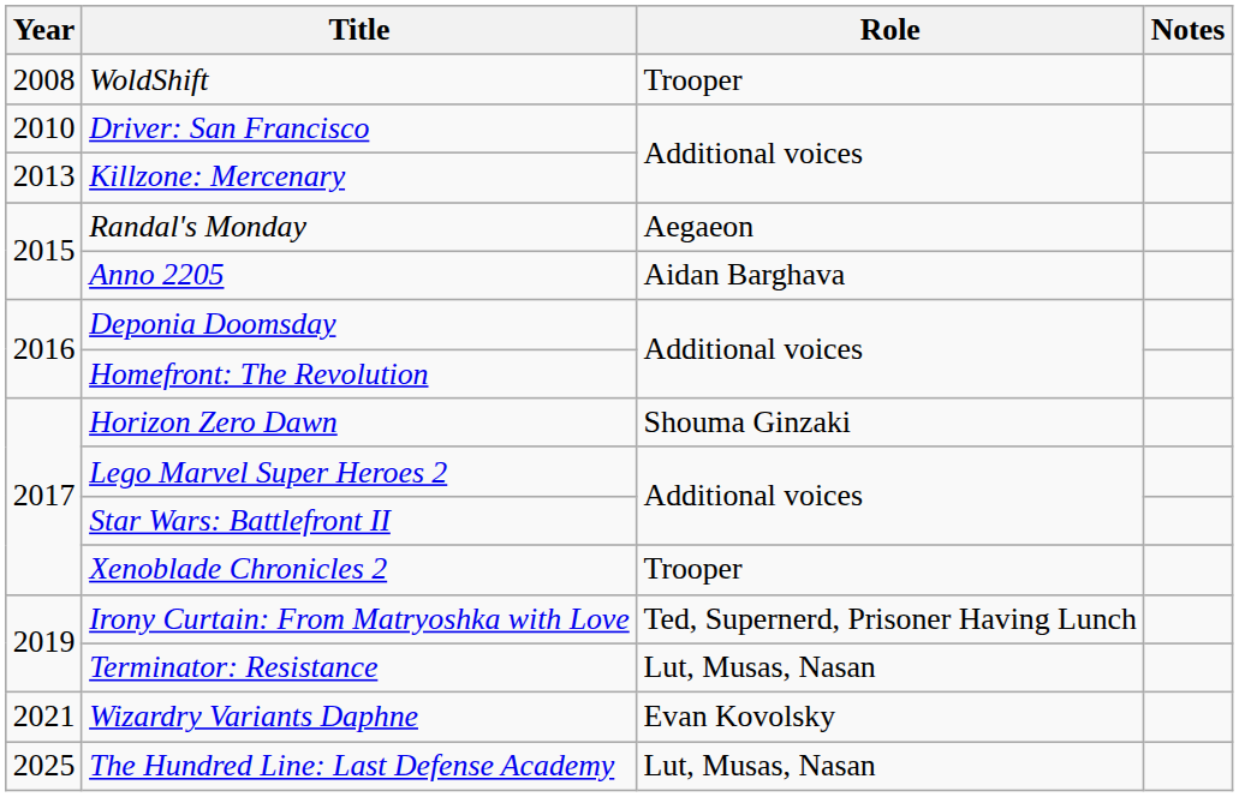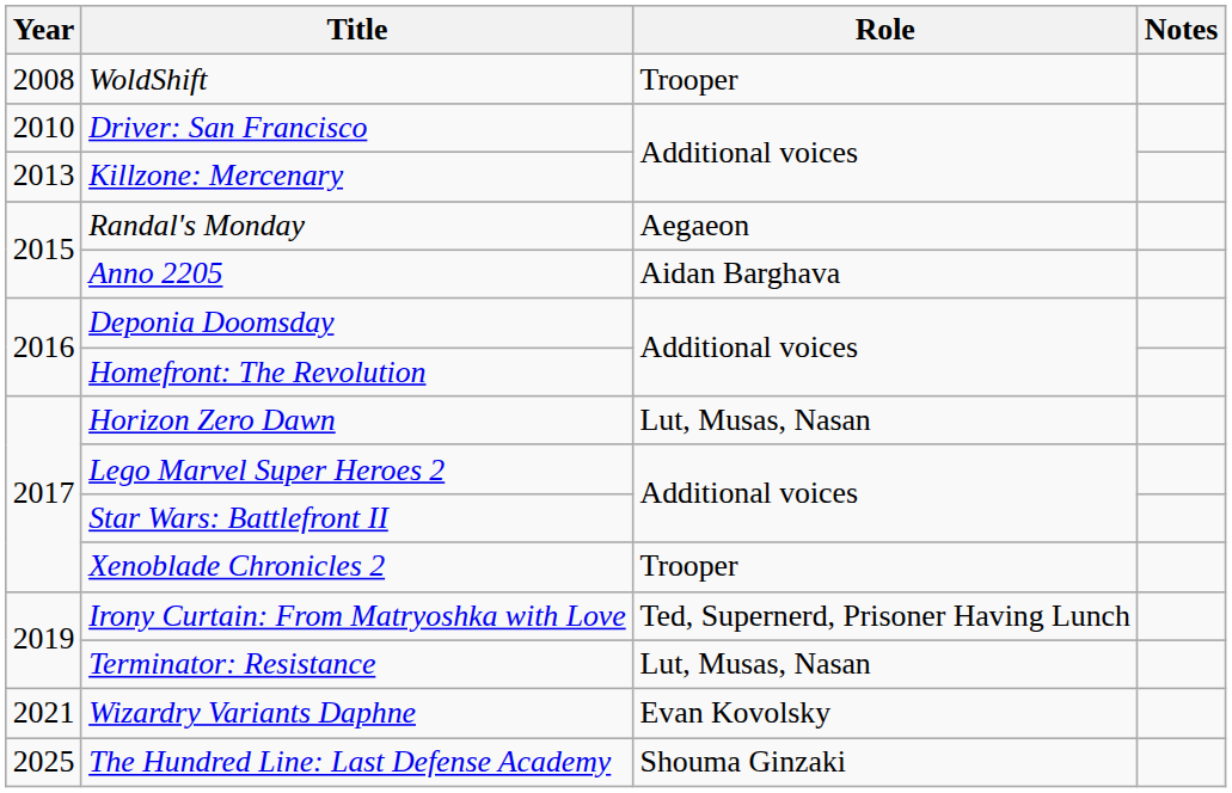Horizon Zero Dawn | Role: Shouma Ginzaki -> Lut, Musas, Nasan
The Hundred Line: Last Defense Academy | Role: Lut, Musas, Nasan -> Shouma Ginzaki
